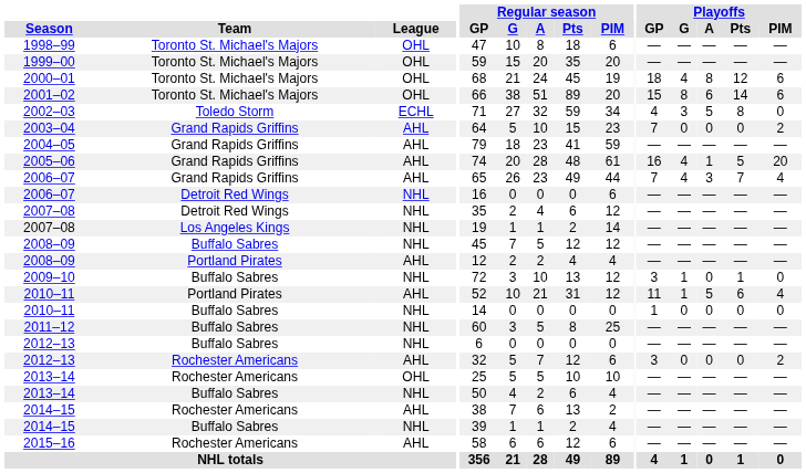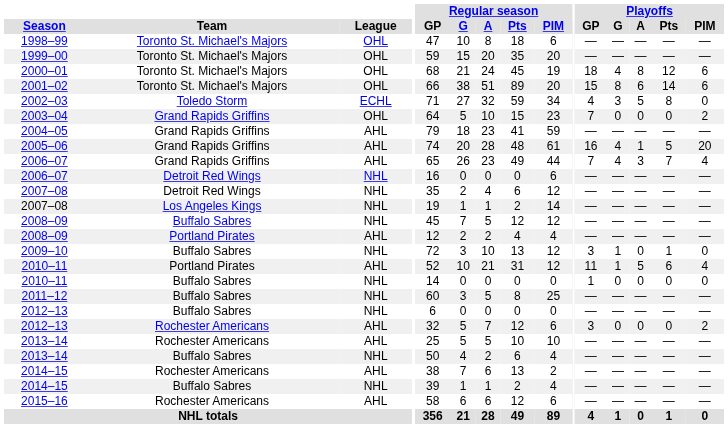2003–04 | League: AHL -> OHL
2013–14 / Rochester Americans | League: OHL -> AHL
